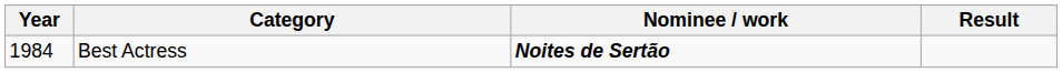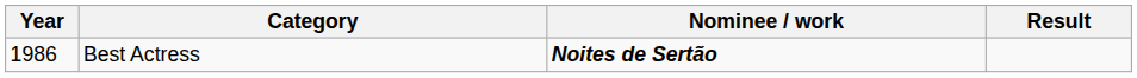Best Actress | Year: 1984 -> 1986
